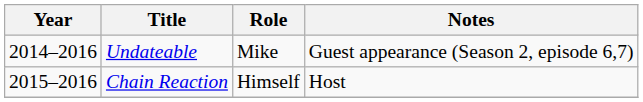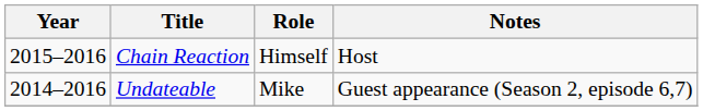rows swapped: Undateable <-> Chain Reaction
